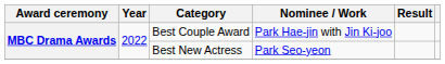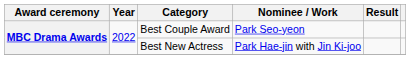Best Couple Award | Nominee / Work: Park Hae-jin with Jin Ki-joo -> Park Seo-yeon
Best New Actress | Nominee / Work: Park Seo-yeon -> Park Hae-jin with Jin Ki-joo
